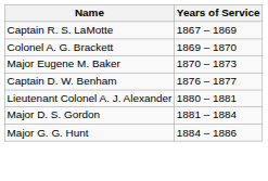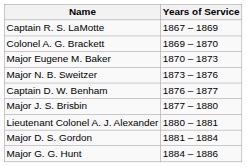+ row: Major N. B. Sweitzer | 1873 – 1876
+ row: Major J. S. Brisbin | 1877 – 1880
